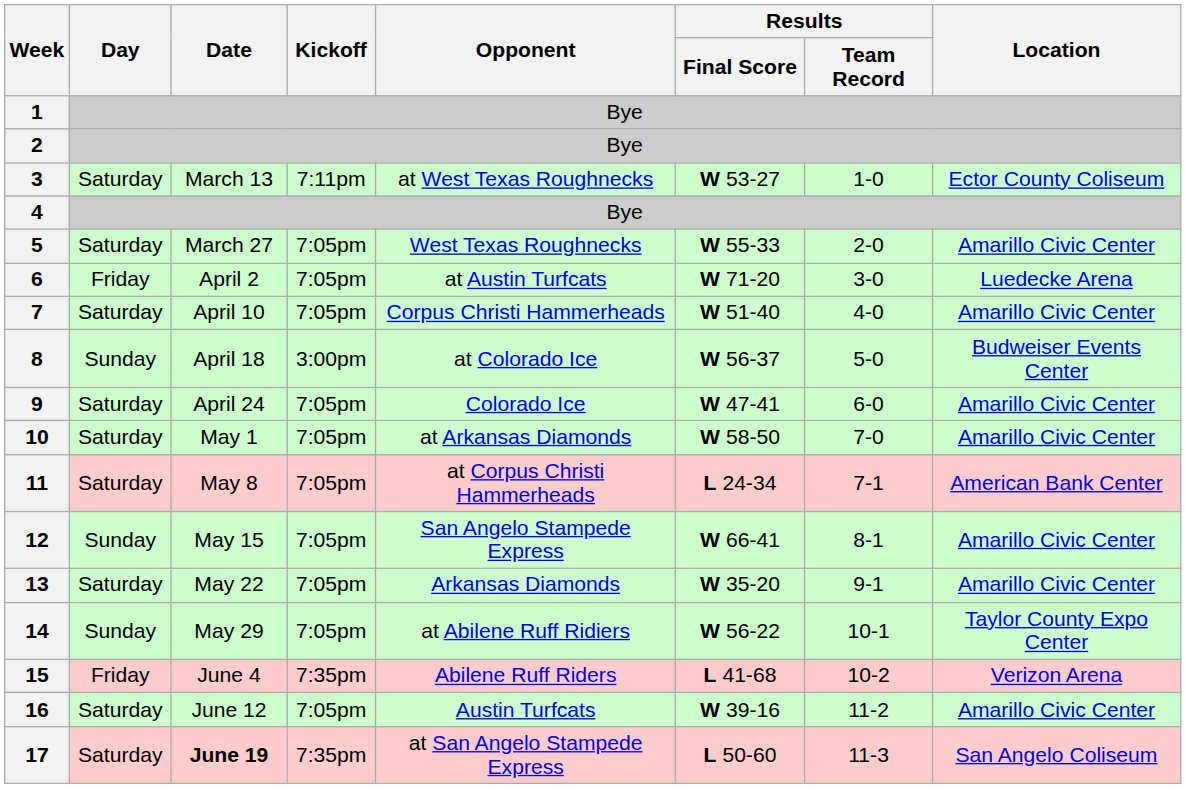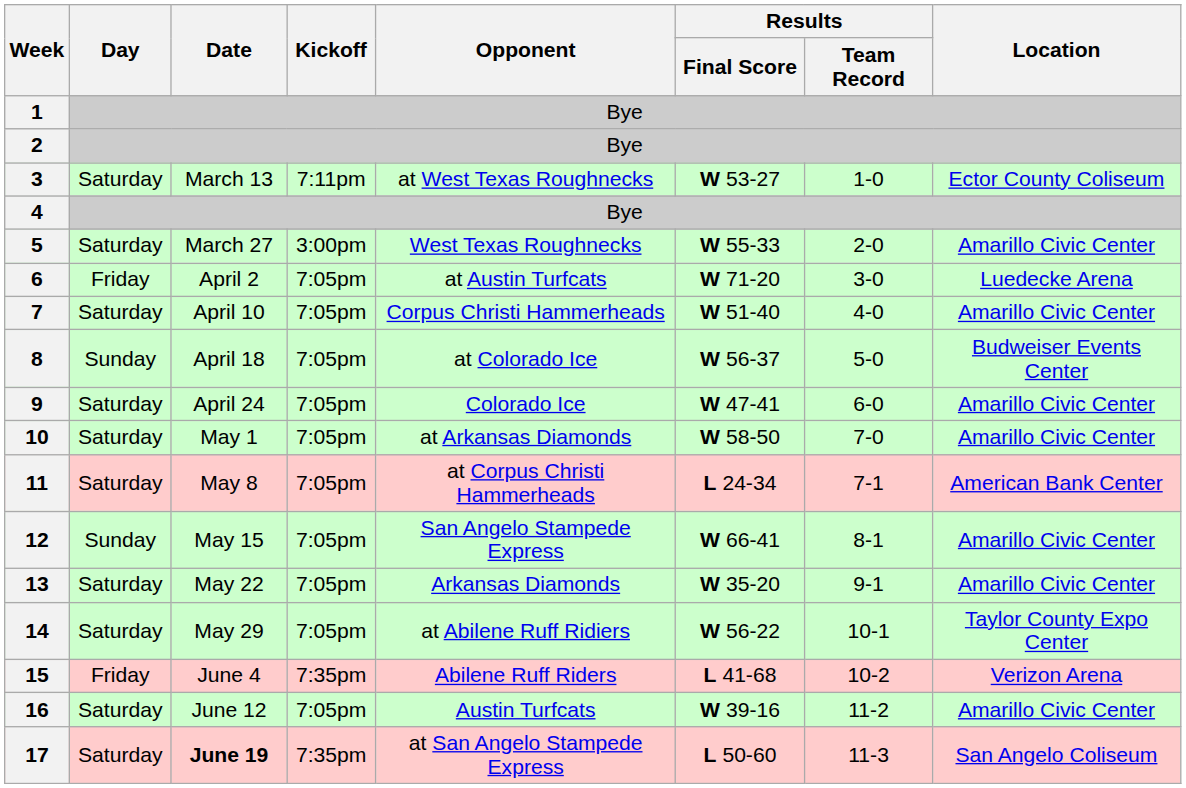5 | Kickoff: 7:05pm -> 3:00pm
8 | Kickoff: 3:00pm -> 7:05pm
14 | Day: Sunday -> Saturday
